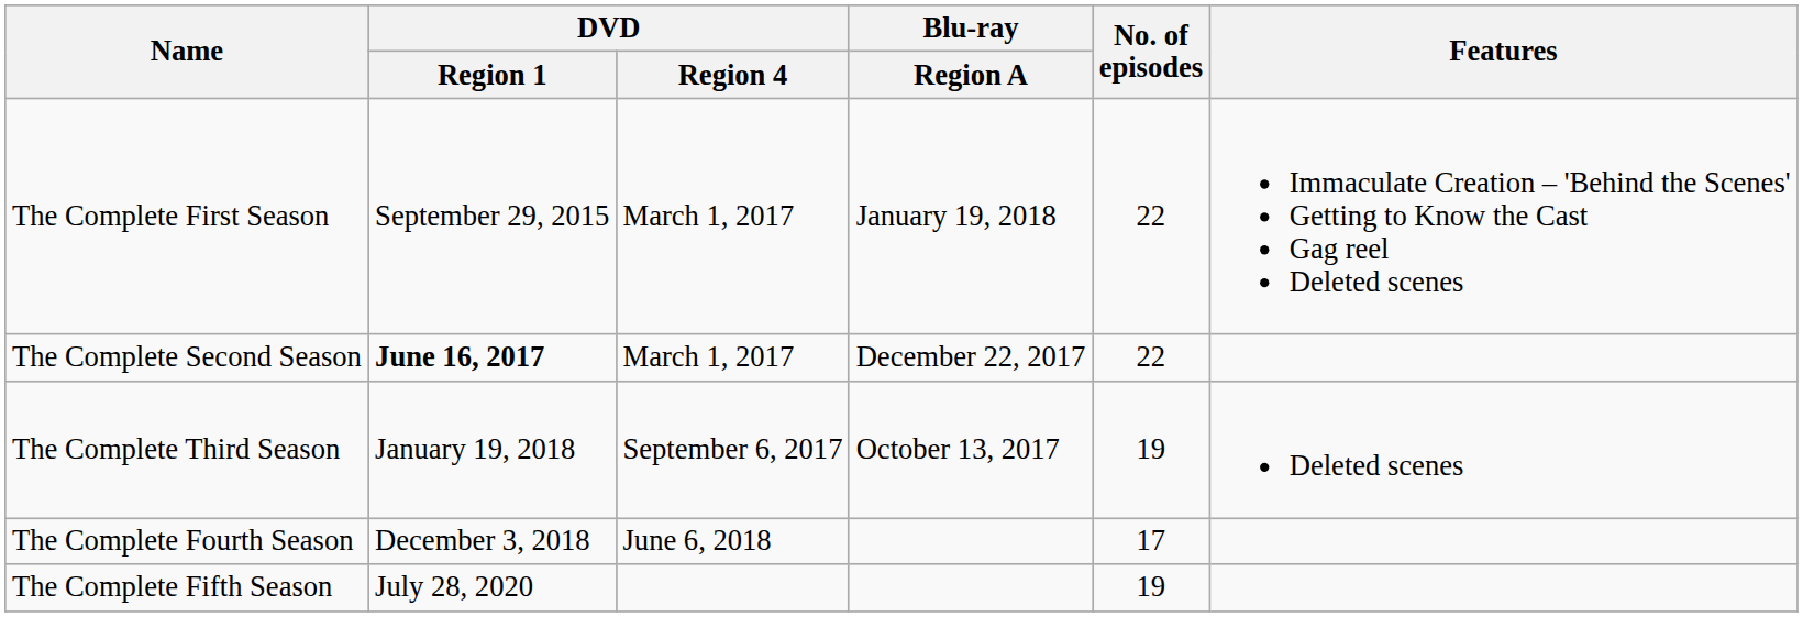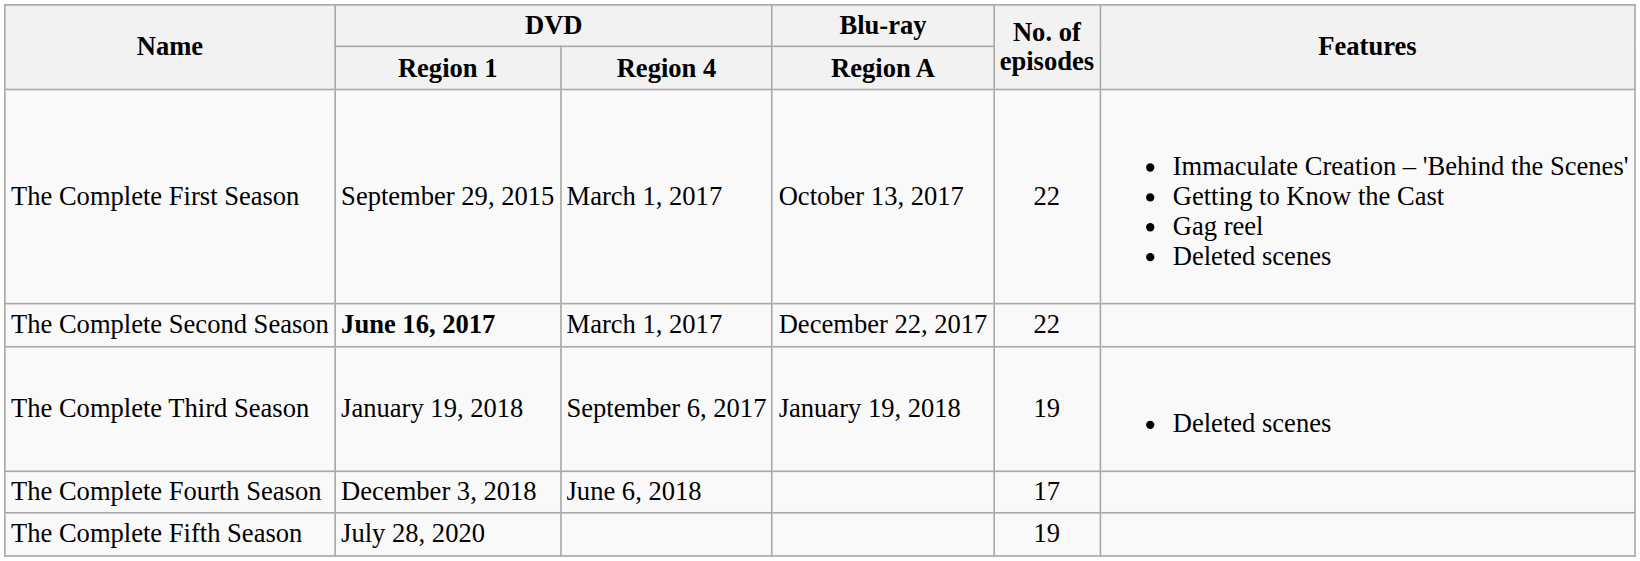The Complete First Season | Blu-ray / Region A: January 19, 2018 -> October 13, 2017
The Complete Third Season | Blu-ray / Region A: October 13, 2017 -> January 19, 2018
